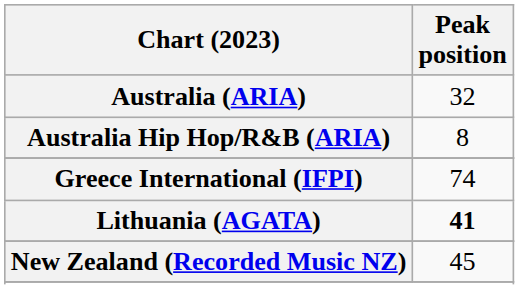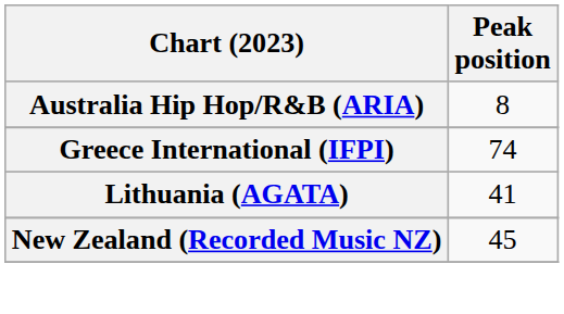- row: Australia (ARIA) | 32
Lithuania (AGATA) | Peak position: bold -> normal
